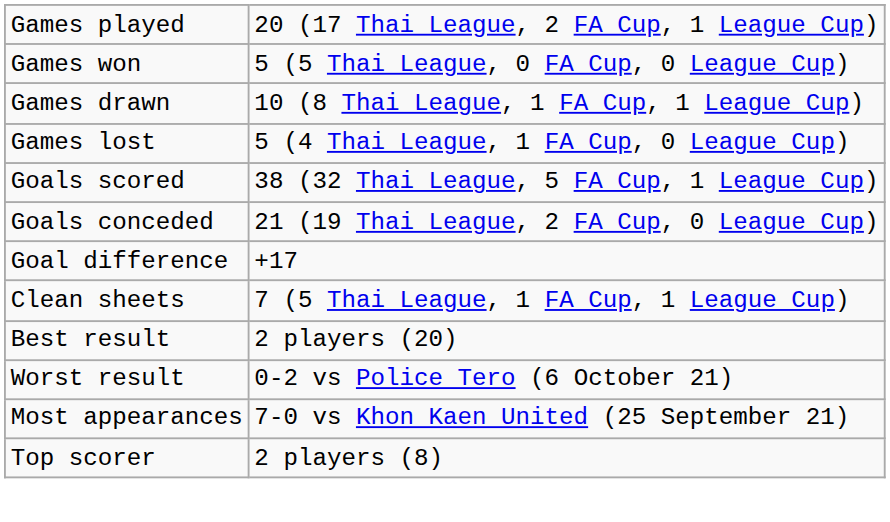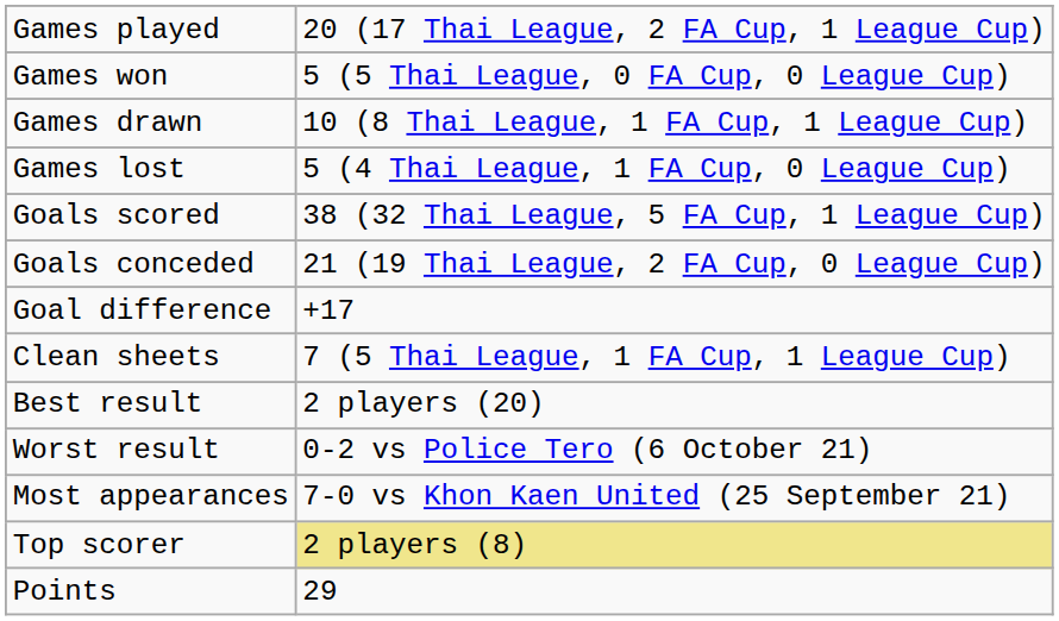Top scorer | column 2: no background -> khaki background
+ row: Points | 29
